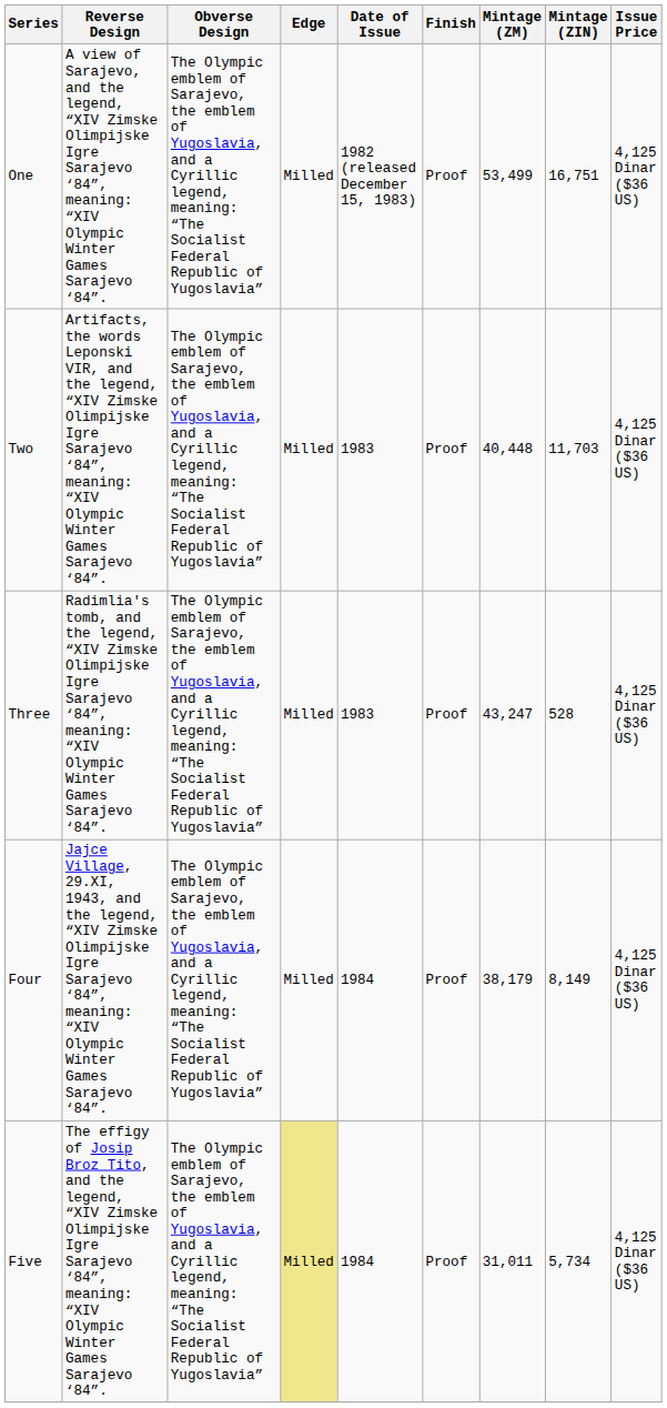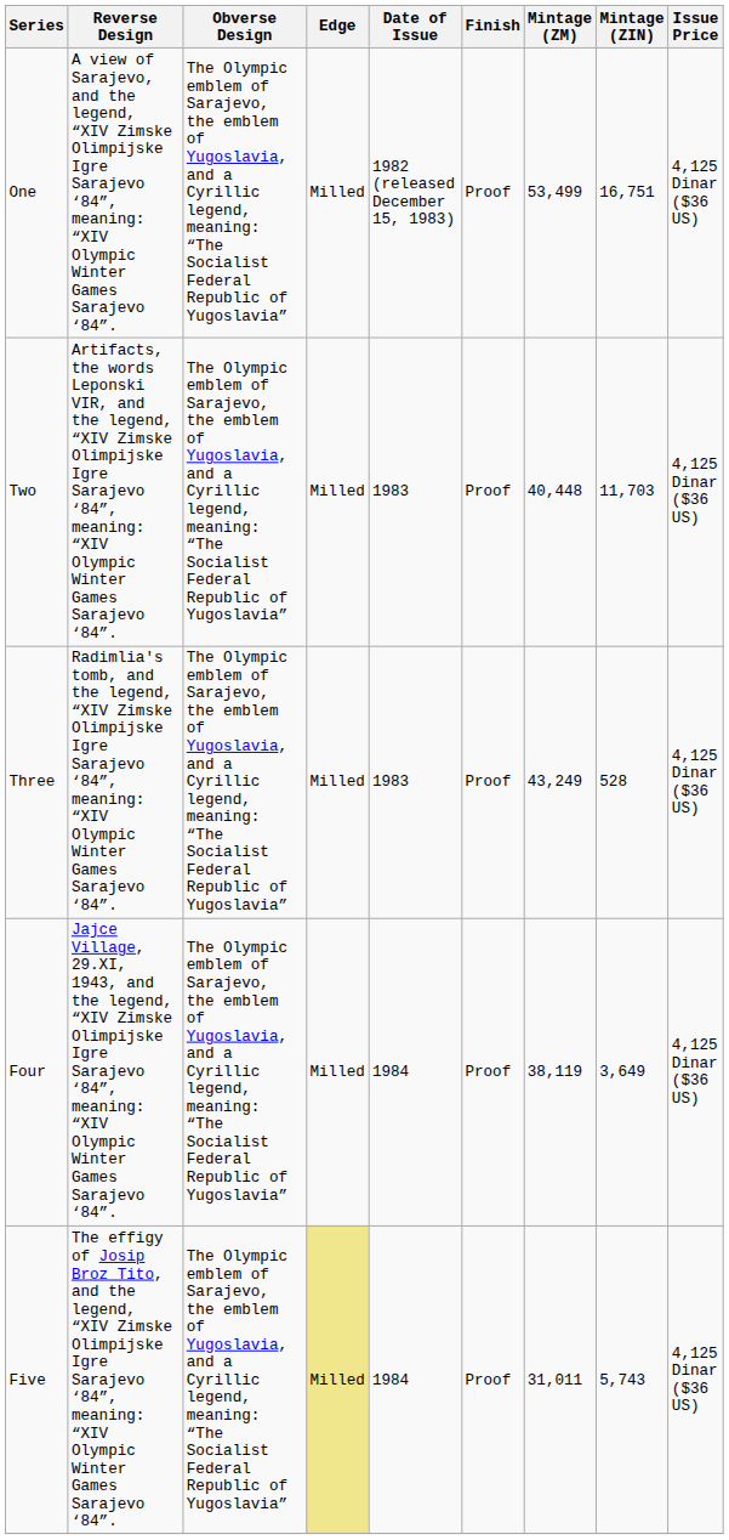Three | Mintage (ZM): 43,247 -> 43,249
Four | Mintage (ZM): 38,179 -> 38,119
Four | Mintage (ZIN): 8,149 -> 3,649
Five | Mintage (ZIN): 5,734 -> 5,743
